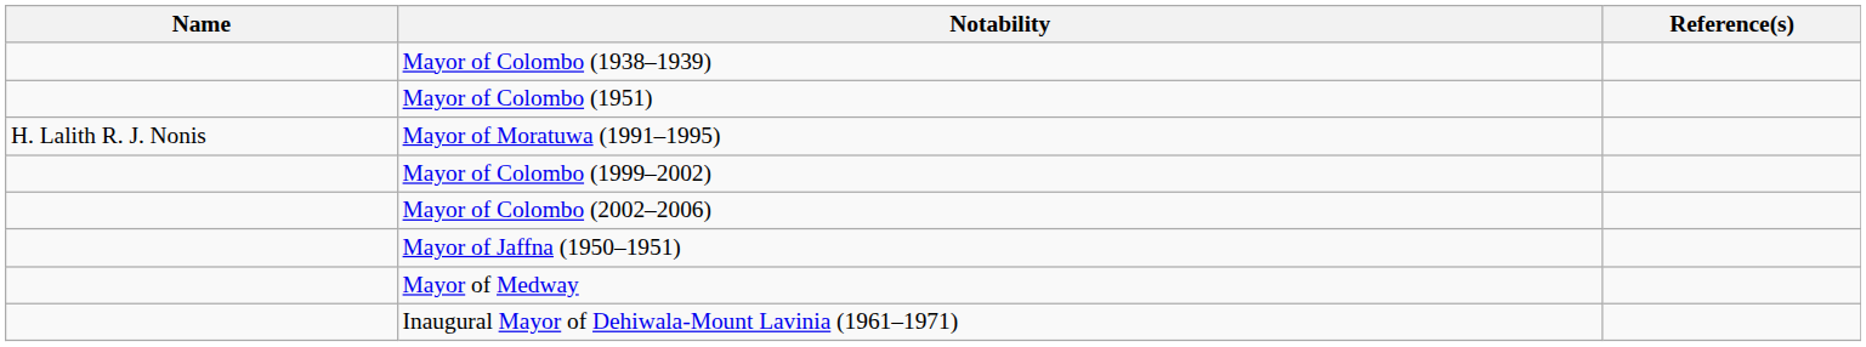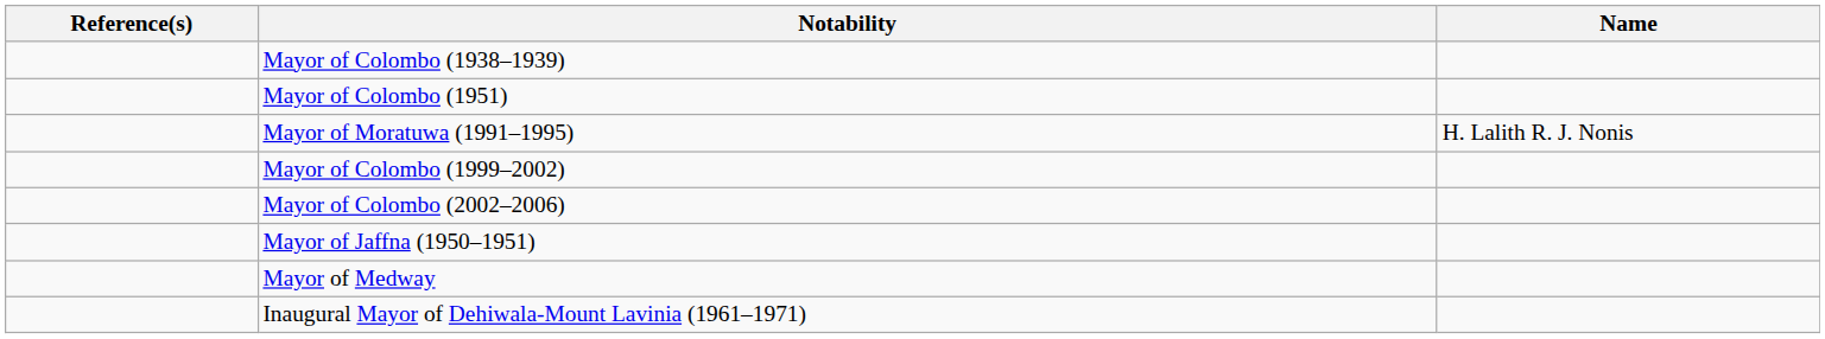columns swapped: Name <-> Reference(s)
